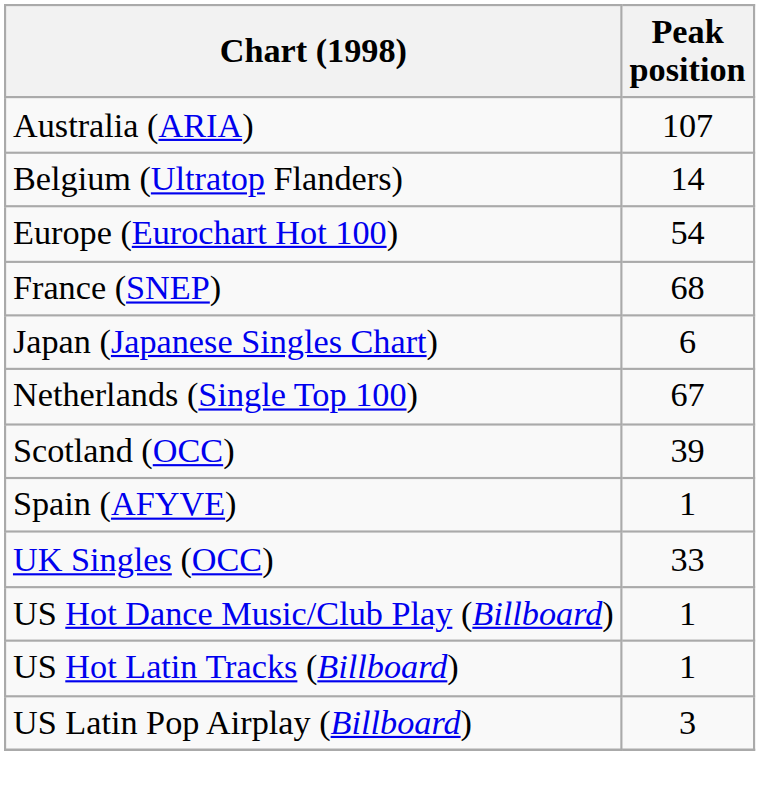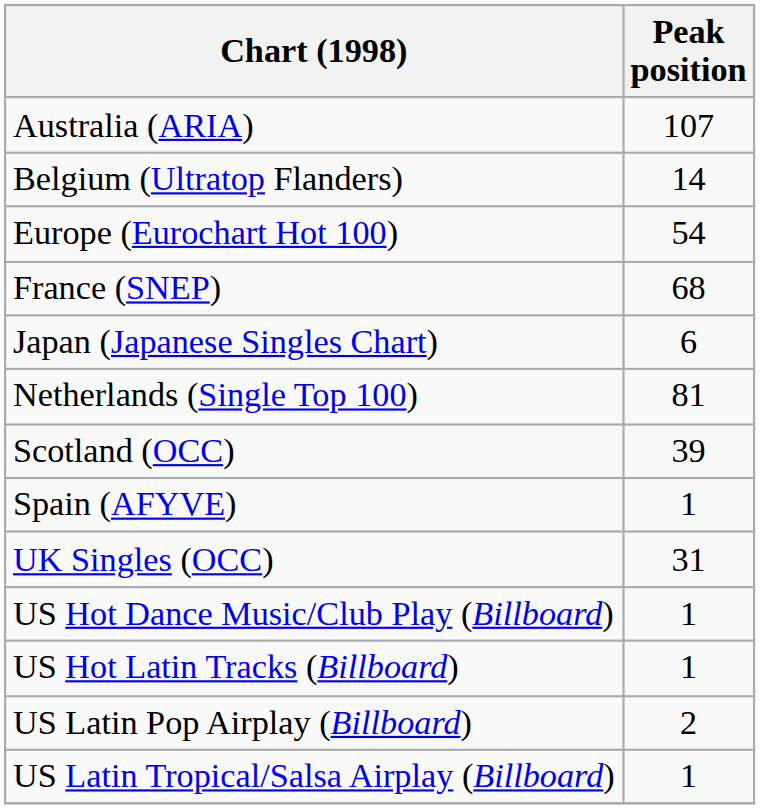Netherlands (Single Top 100) | Peak position: 67 -> 81
UK Singles (OCC) | Peak position: 33 -> 31
US Latin Pop Airplay (Billboard) | Peak position: 3 -> 2
+ row: US Latin Tropical/Salsa Airplay (Billboard) | 1
